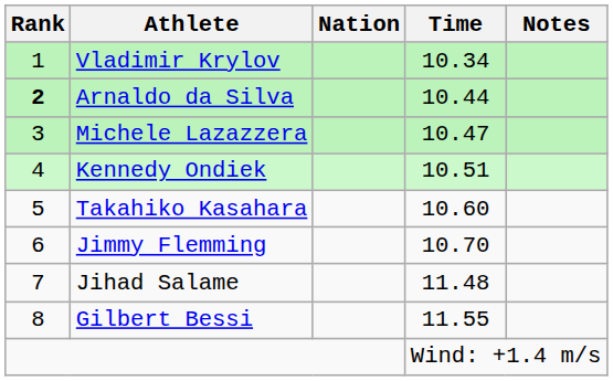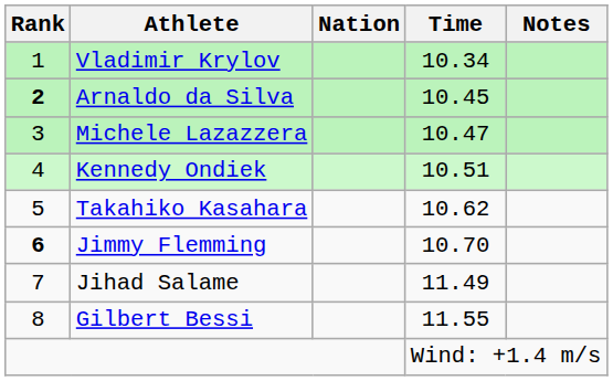Arnaldo da Silva | Time: 10.44 -> 10.45
Takahiko Kasahara | Time: 10.60 -> 10.62
Jimmy Flemming | Rank: normal -> bold
Jihad Salame | Time: 11.48 -> 11.49
